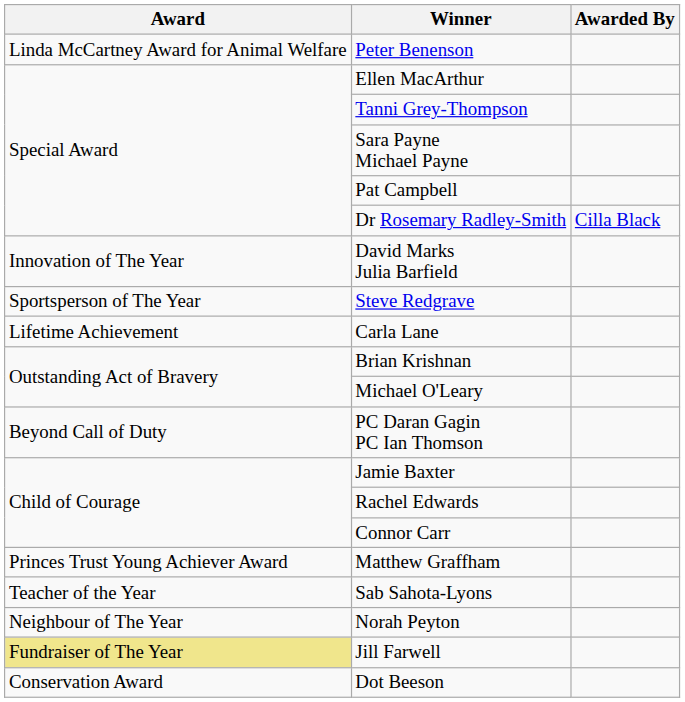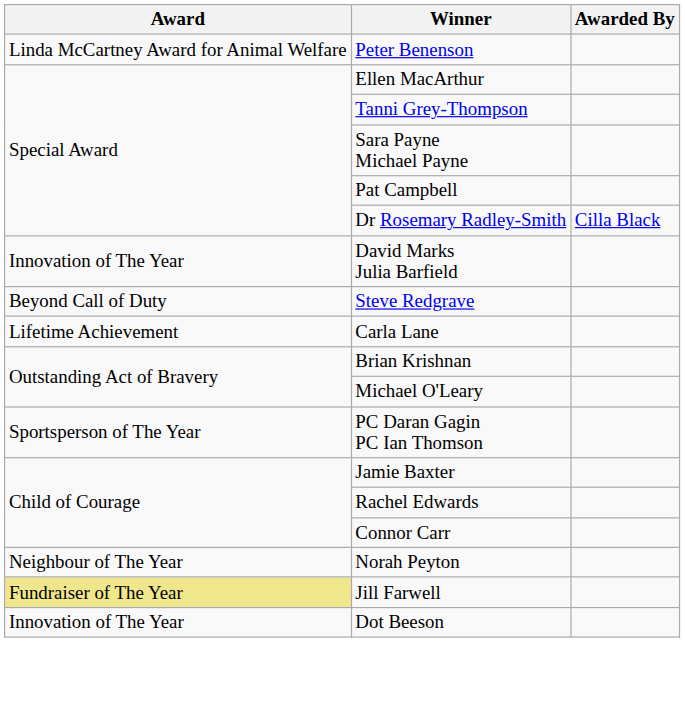Steve Redgrave | Award: Sportsperson of The Year -> Beyond Call of Duty
PC Daran Gagin PC Ian Thomson | Award: Beyond Call of Duty -> Sportsperson of The Year
- row: Princes Trust Young Achiever Award | Matthew Graffham
- row: Teacher of the Year | Sab Sahota-Lyons
Dot Beeson | Award: Conservation Award -> Innovation of The Year
